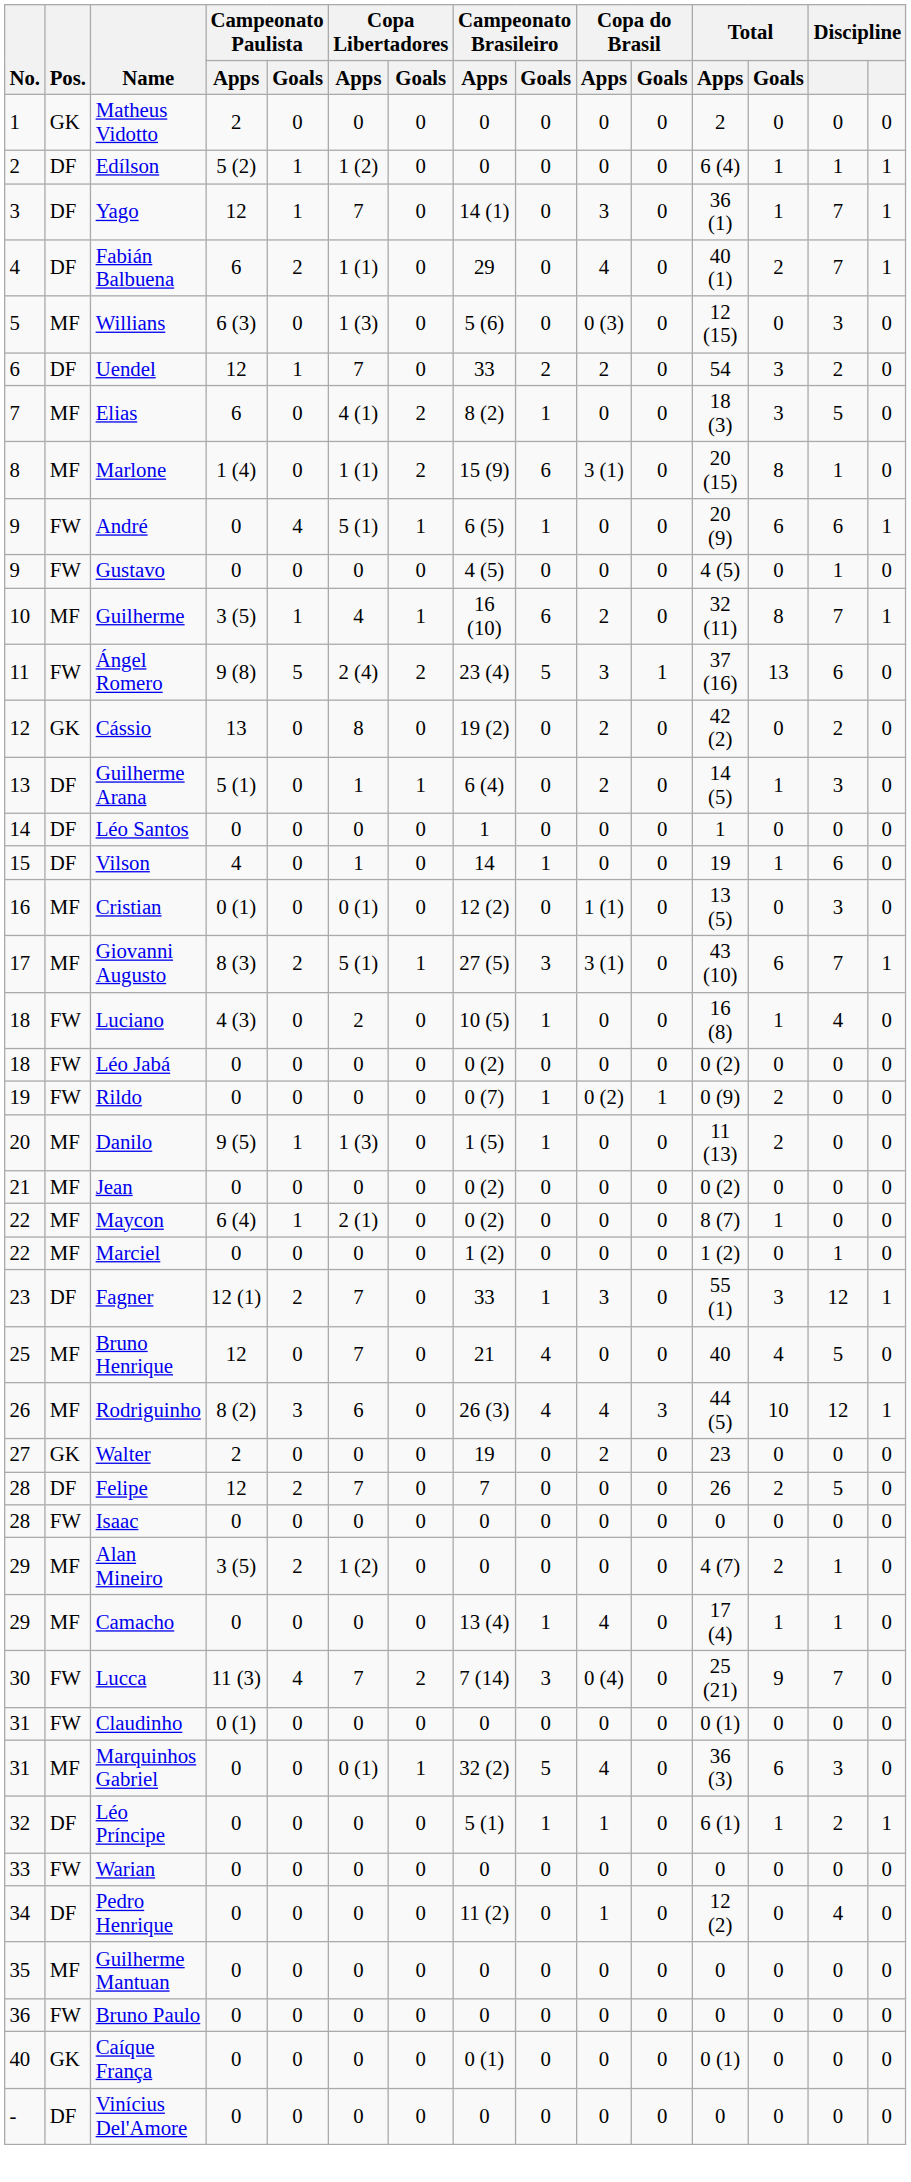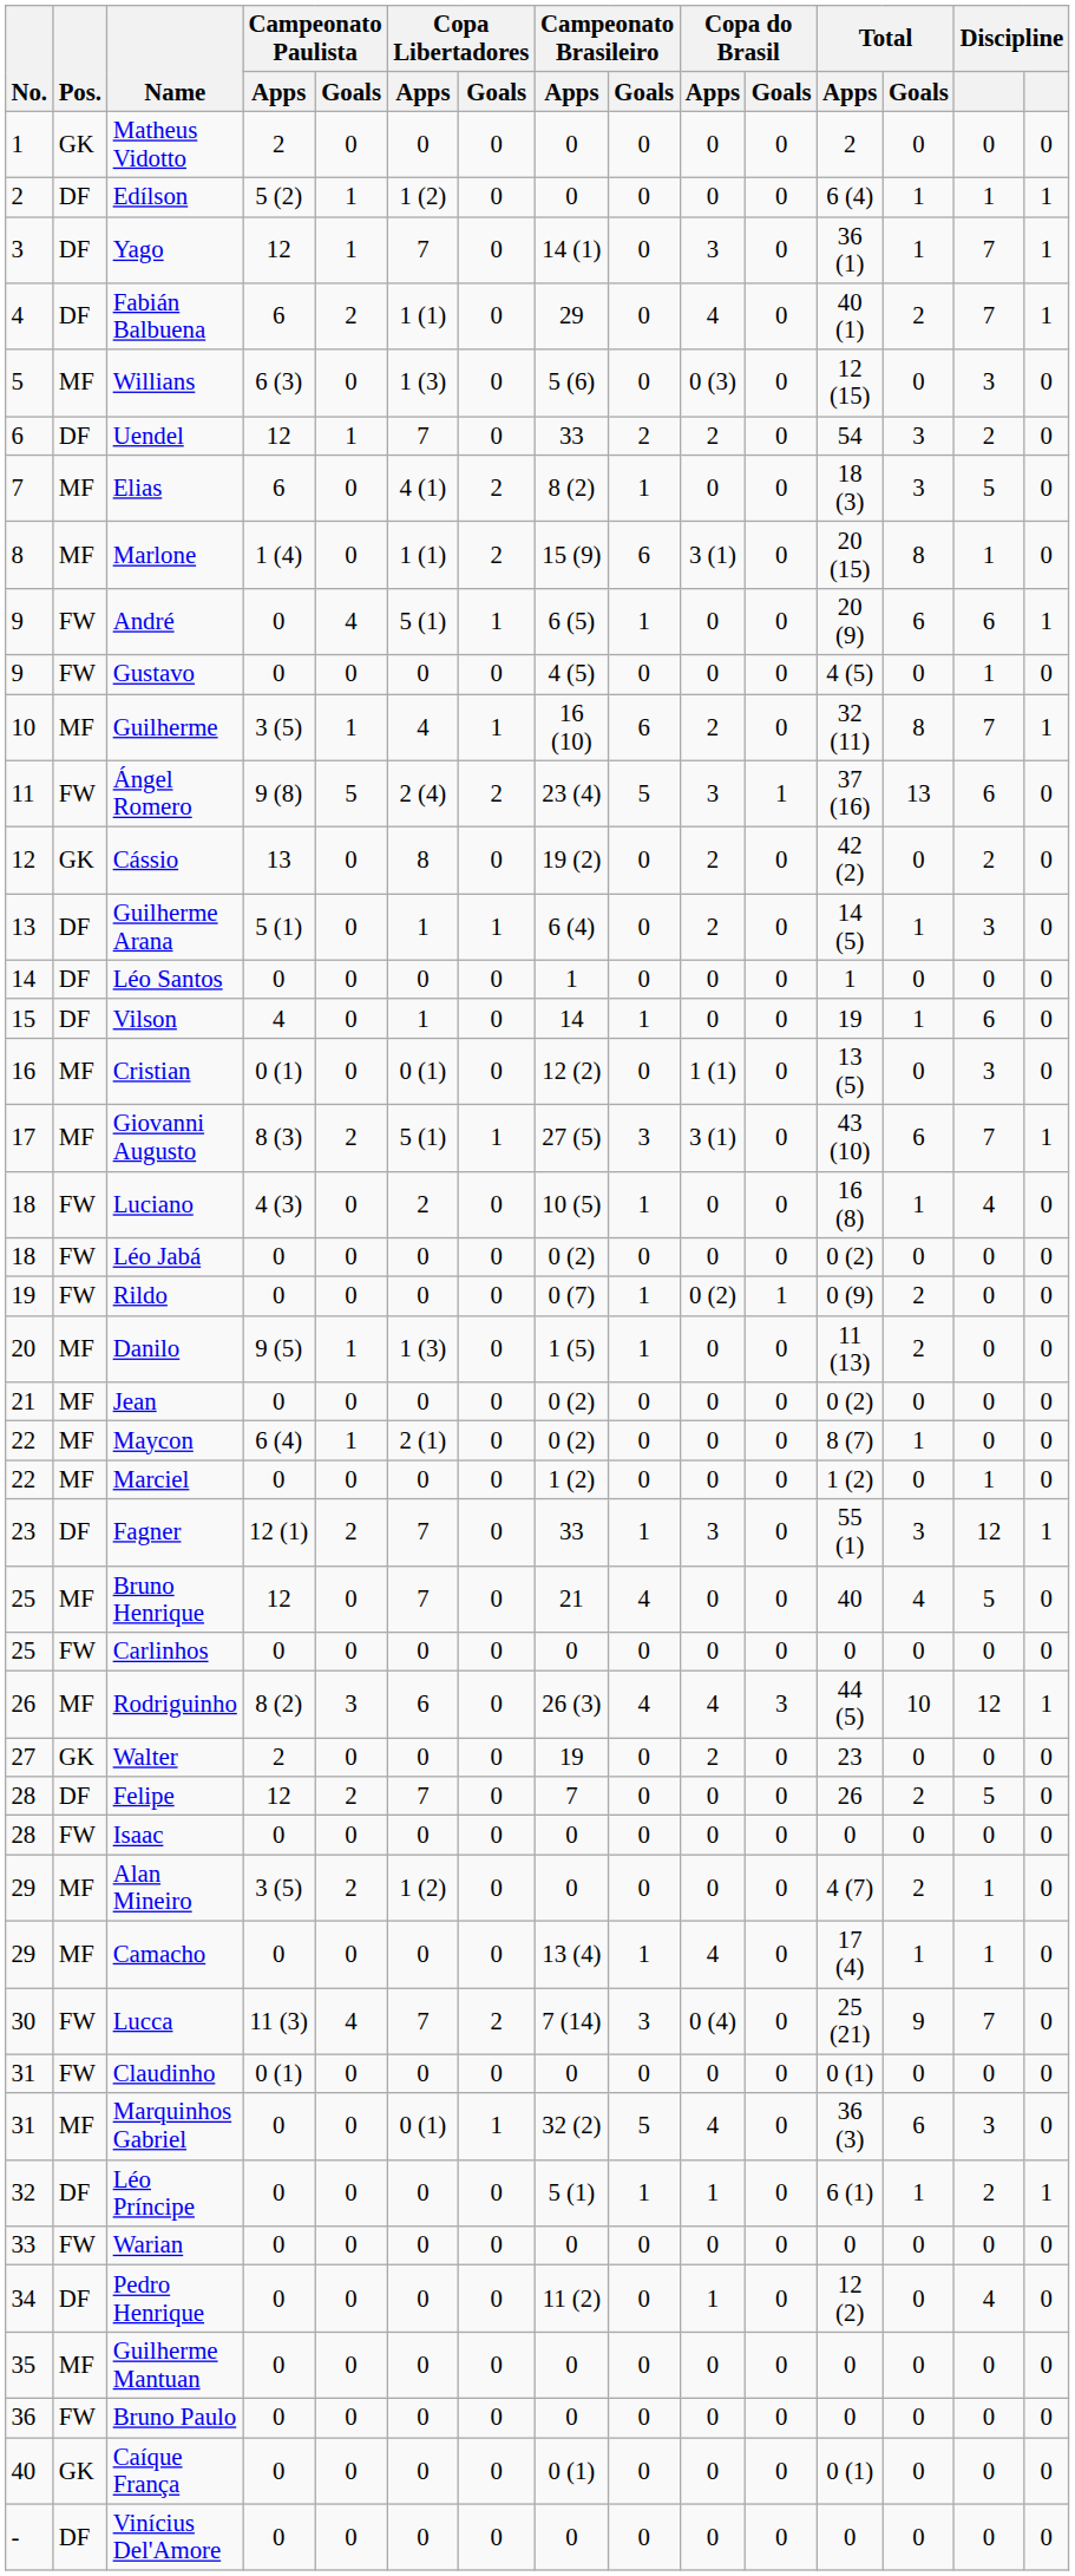+ row: 25 | FW | Carlinhos | 0 | 0 | 0 | 0 | 0 | 0 | 0 | 0 | 0 | 0 | 0 | 0
